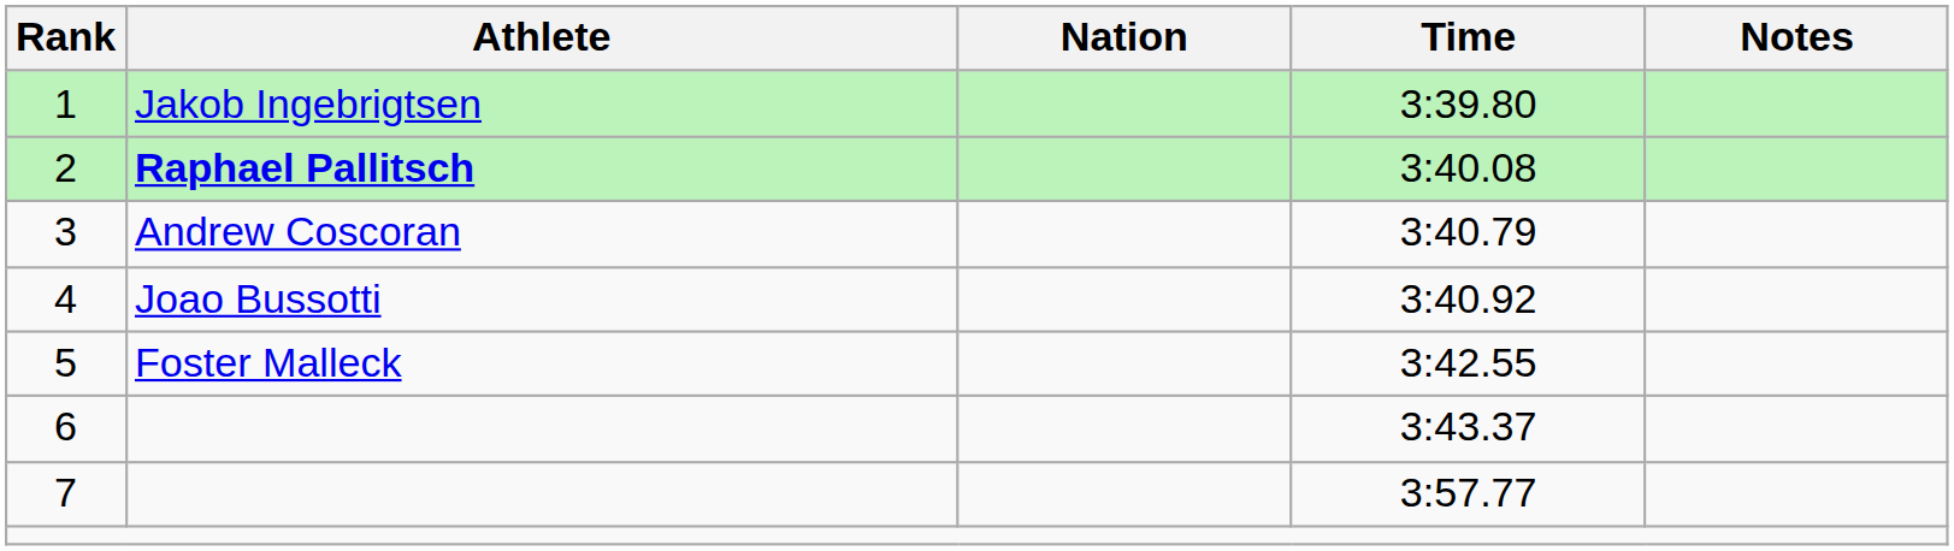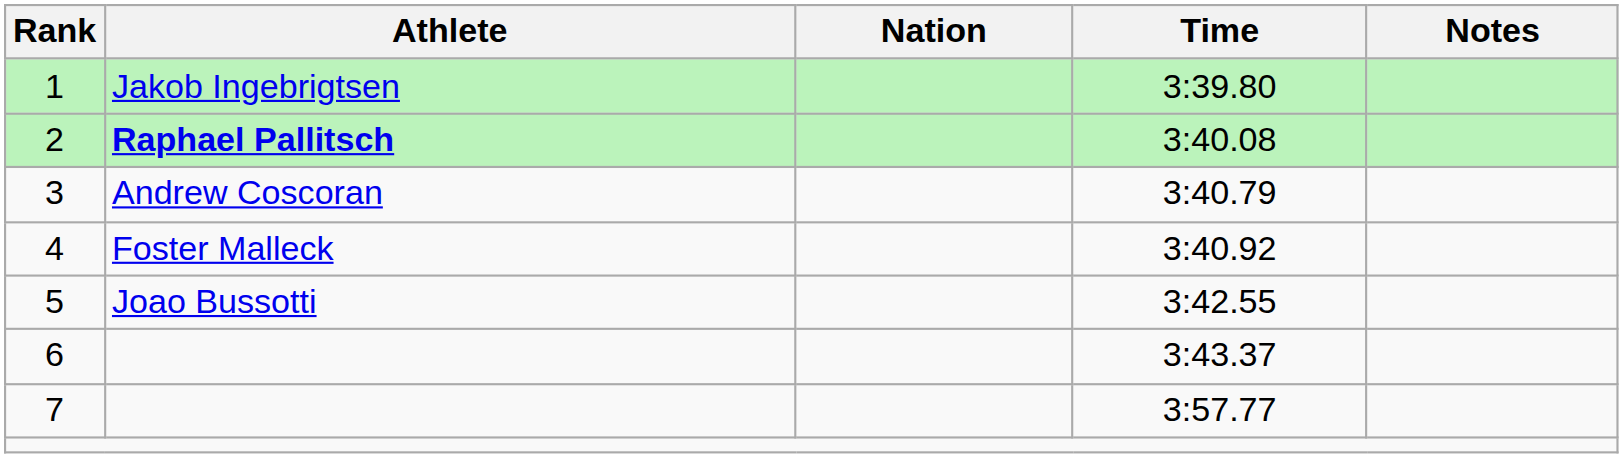4 | Athlete: Joao Bussotti -> Foster Malleck
5 | Athlete: Foster Malleck -> Joao Bussotti
